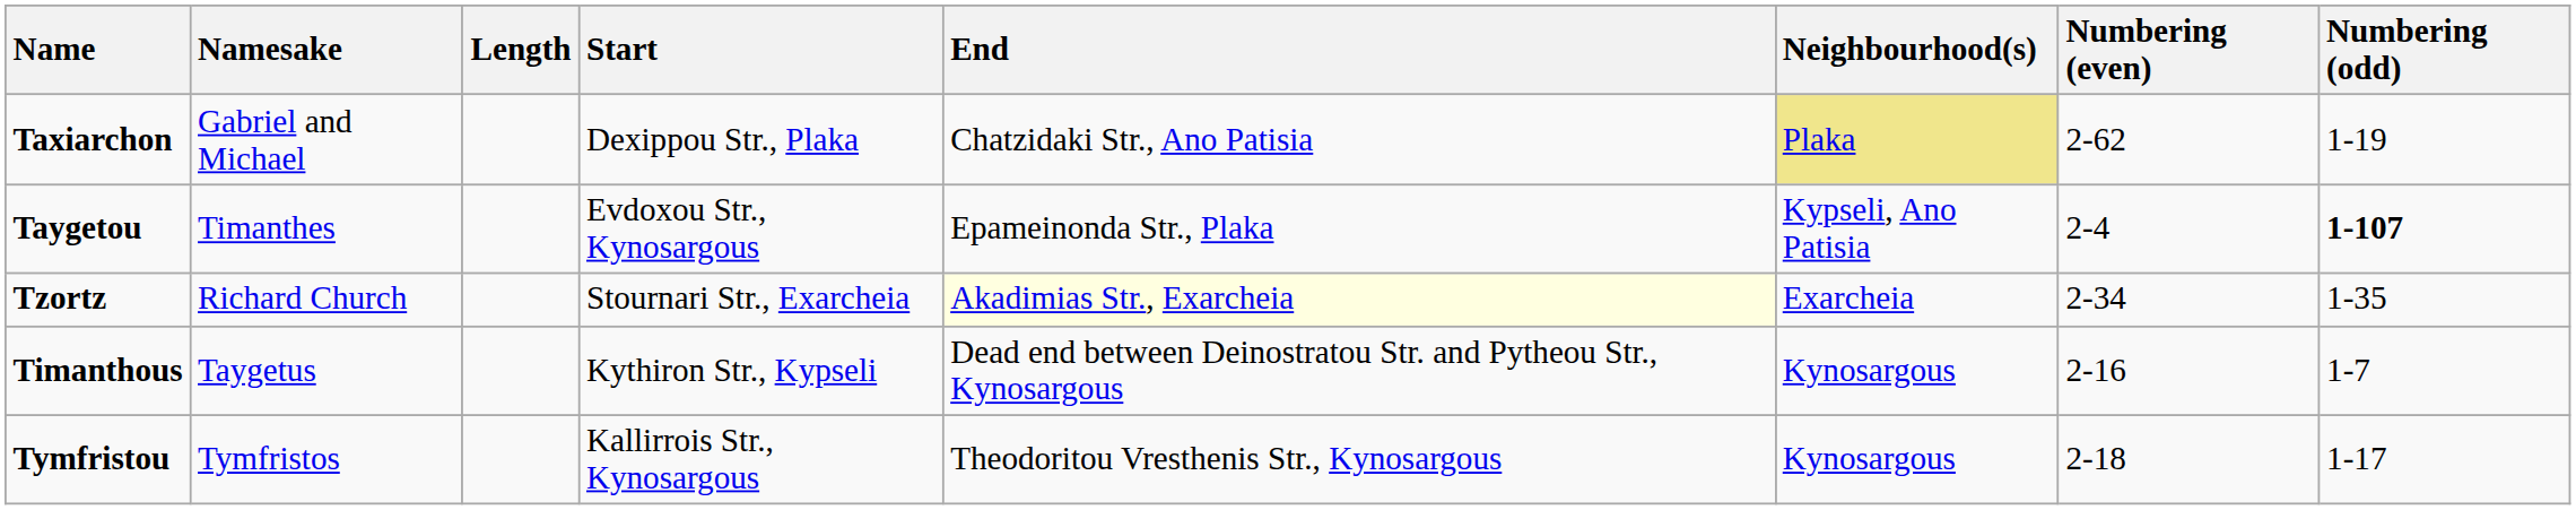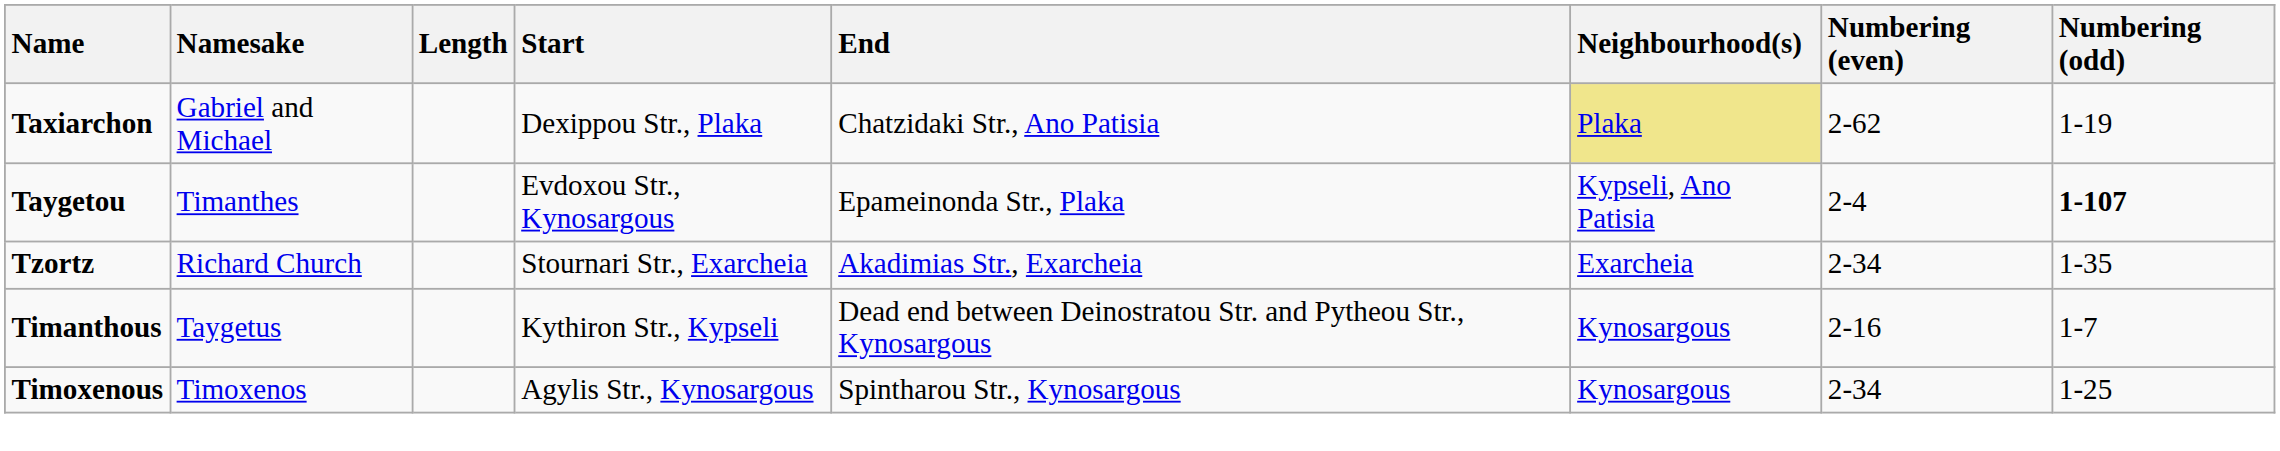Tzortz | End: lightyellow background -> no background
+ row: Timoxenous | Timoxenos | Agylis Str., Kynosargous | Spintharou Str., Kynosargous | Kynosargous | 2-34 | 1-25
- row: Tymfristou | Tymfristos | Kallirrois Str., Kynosargous | Theodoritou Vresthenis Str., Kynosargous | Kynosargous | 2-18 | 1-17
